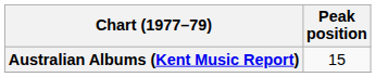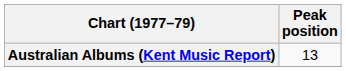Australian Albums (Kent Music Report) | Peak position: 15 -> 13
